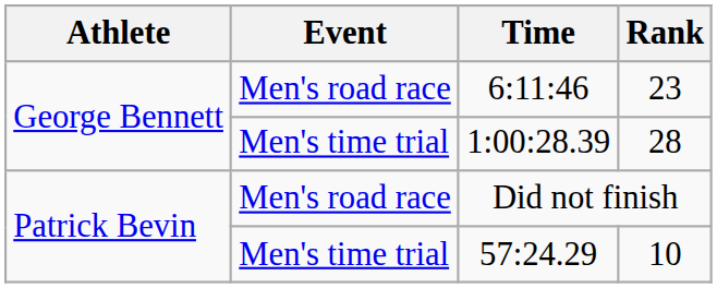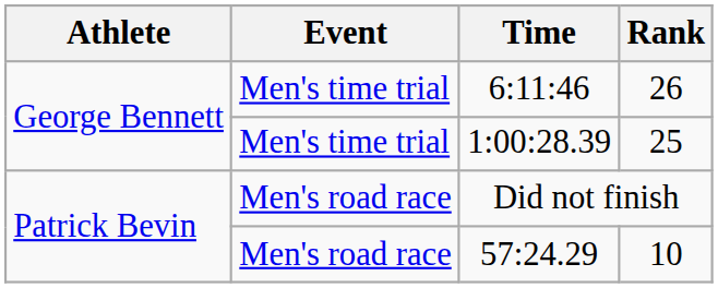6:11:46 | Event: Men's road race -> Men's time trial
6:11:46 | Rank: 23 -> 26
1:00:28.39 | Rank: 28 -> 25
57:24.29 | Event: Men's time trial -> Men's road race
